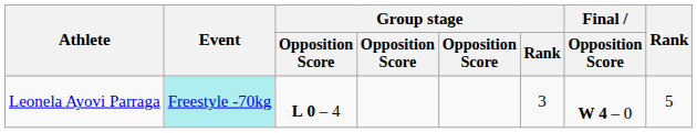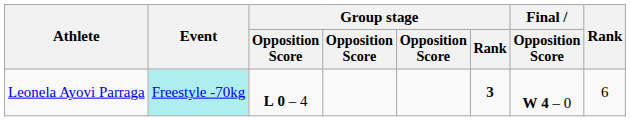Leonela Ayovi Parraga | Group stage / Rank: normal -> bold
Leonela Ayovi Parraga | Rank: 5 -> 6
